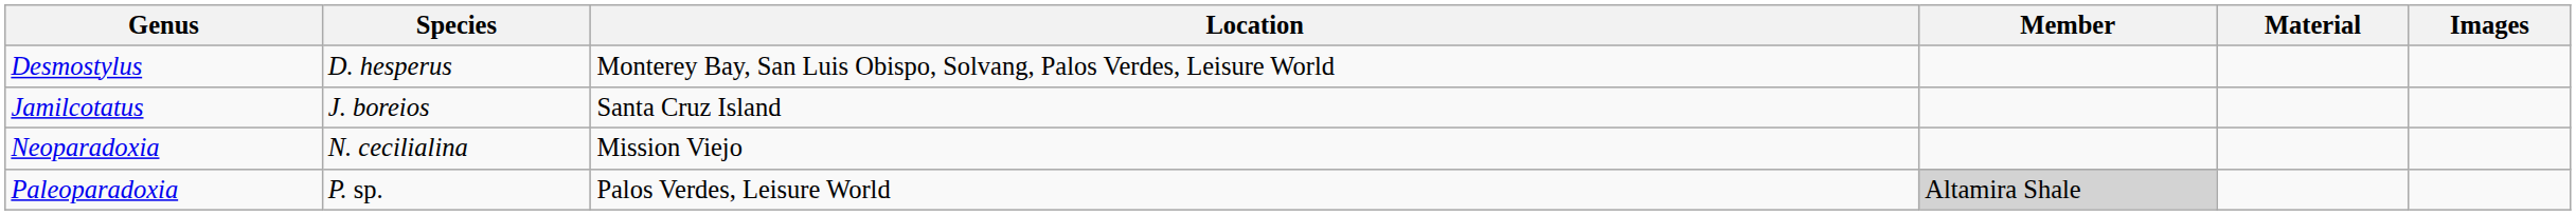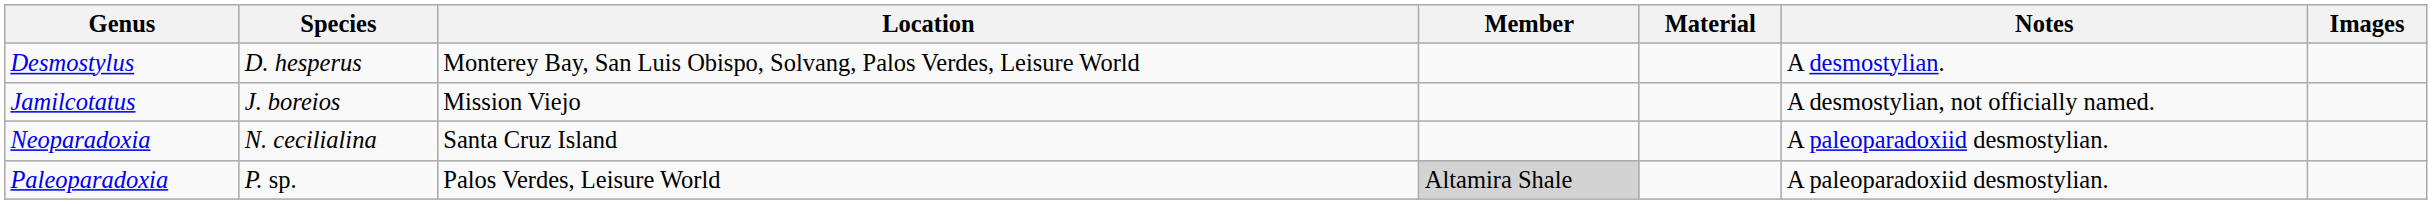+ column: Notes | A desmostylian. | A desmostylian, not officially named. | A paleoparadoxiid desmostylian. | A paleoparadoxiid desmostylian.
Jamilcotatus | Location: Santa Cruz Island -> Mission Viejo
Neoparadoxia | Location: Mission Viejo -> Santa Cruz Island
